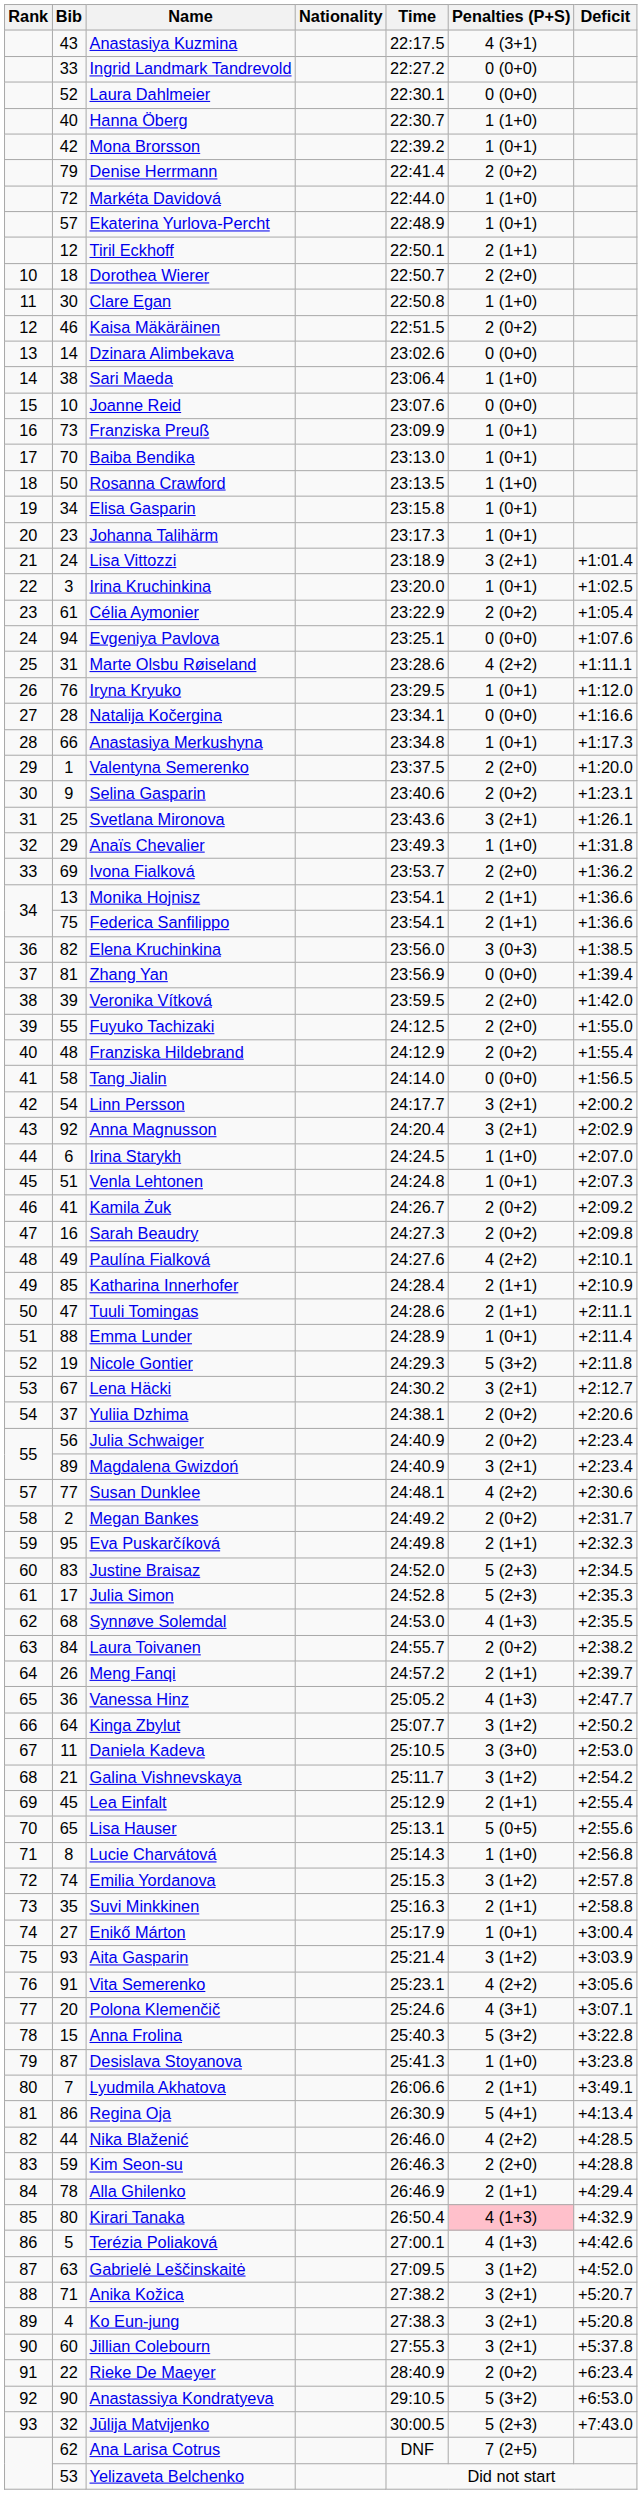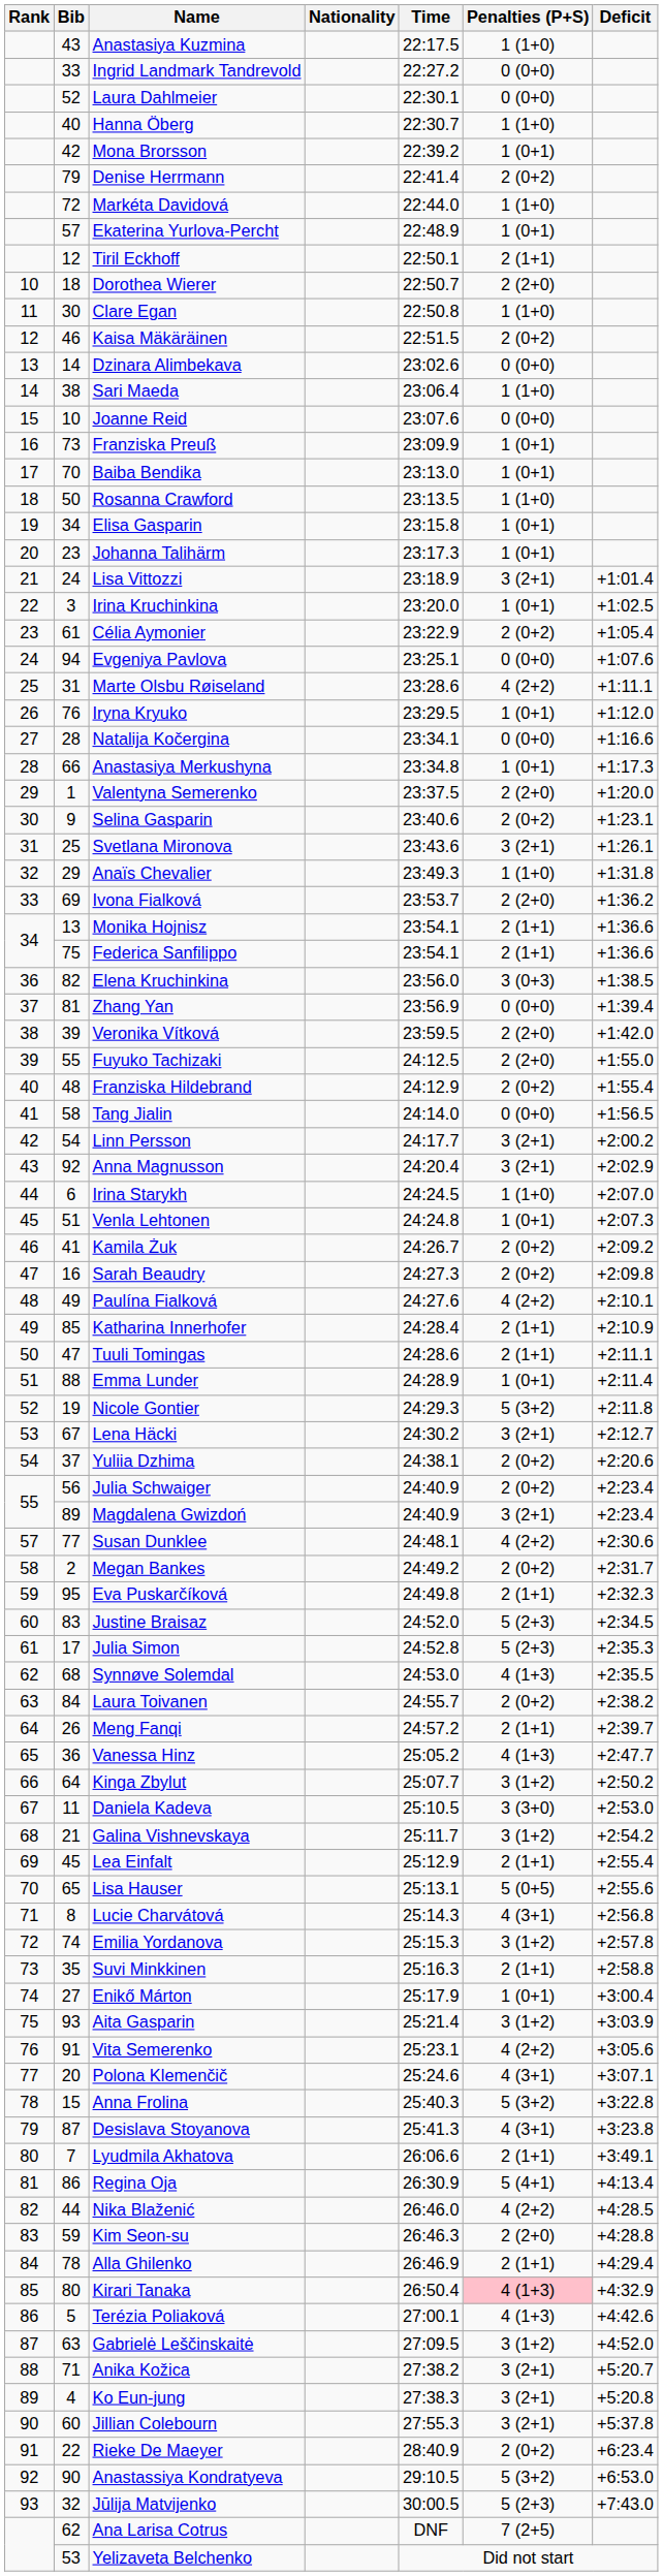Anastasiya Kuzmina | Penalties (P+S): 4 (3+1) -> 1 (1+0)
Lucie Charvátová | Penalties (P+S): 1 (1+0) -> 4 (3+1)
Desislava Stoyanova | Penalties (P+S): 1 (1+0) -> 4 (3+1)
